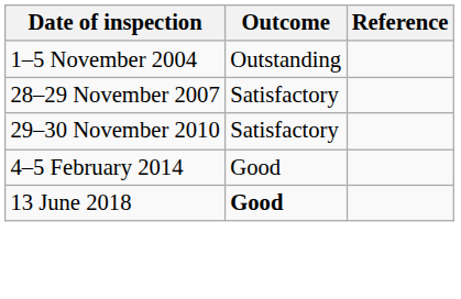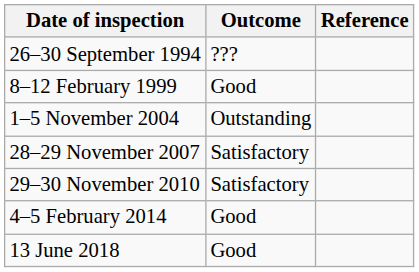+ row: 26–30 September 1994 | ???
+ row: 8–12 February 1999 | Good
13 June 2018 | Outcome: bold -> normal
